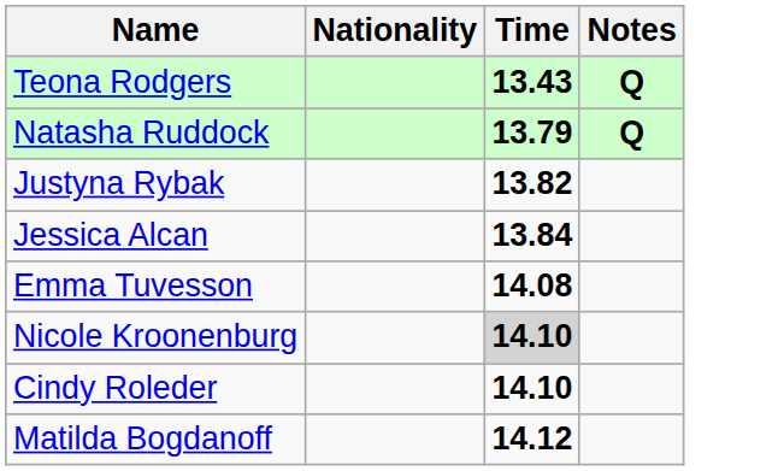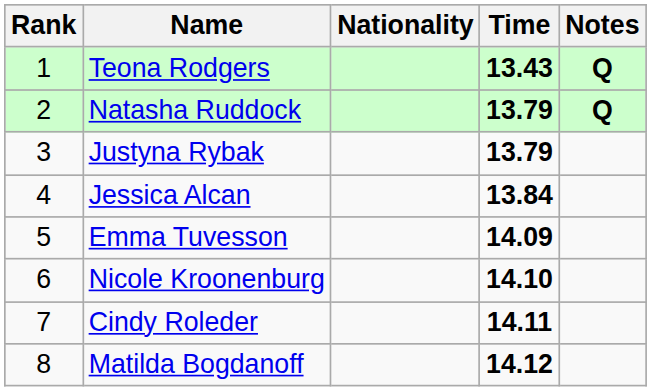+ column: Rank | 1 | 2 | 3 | 4 | 5 | 6 | 7 | 8
Justyna Rybak | Time: 13.82 -> 13.79
Emma Tuvesson | Time: 14.08 -> 14.09
Nicole Kroonenburg | Time: lightgrey background -> no background
Cindy Roleder | Time: 14.10 -> 14.11
